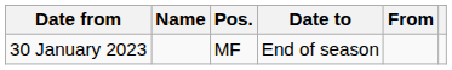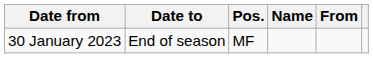columns swapped: Date to <-> Name
